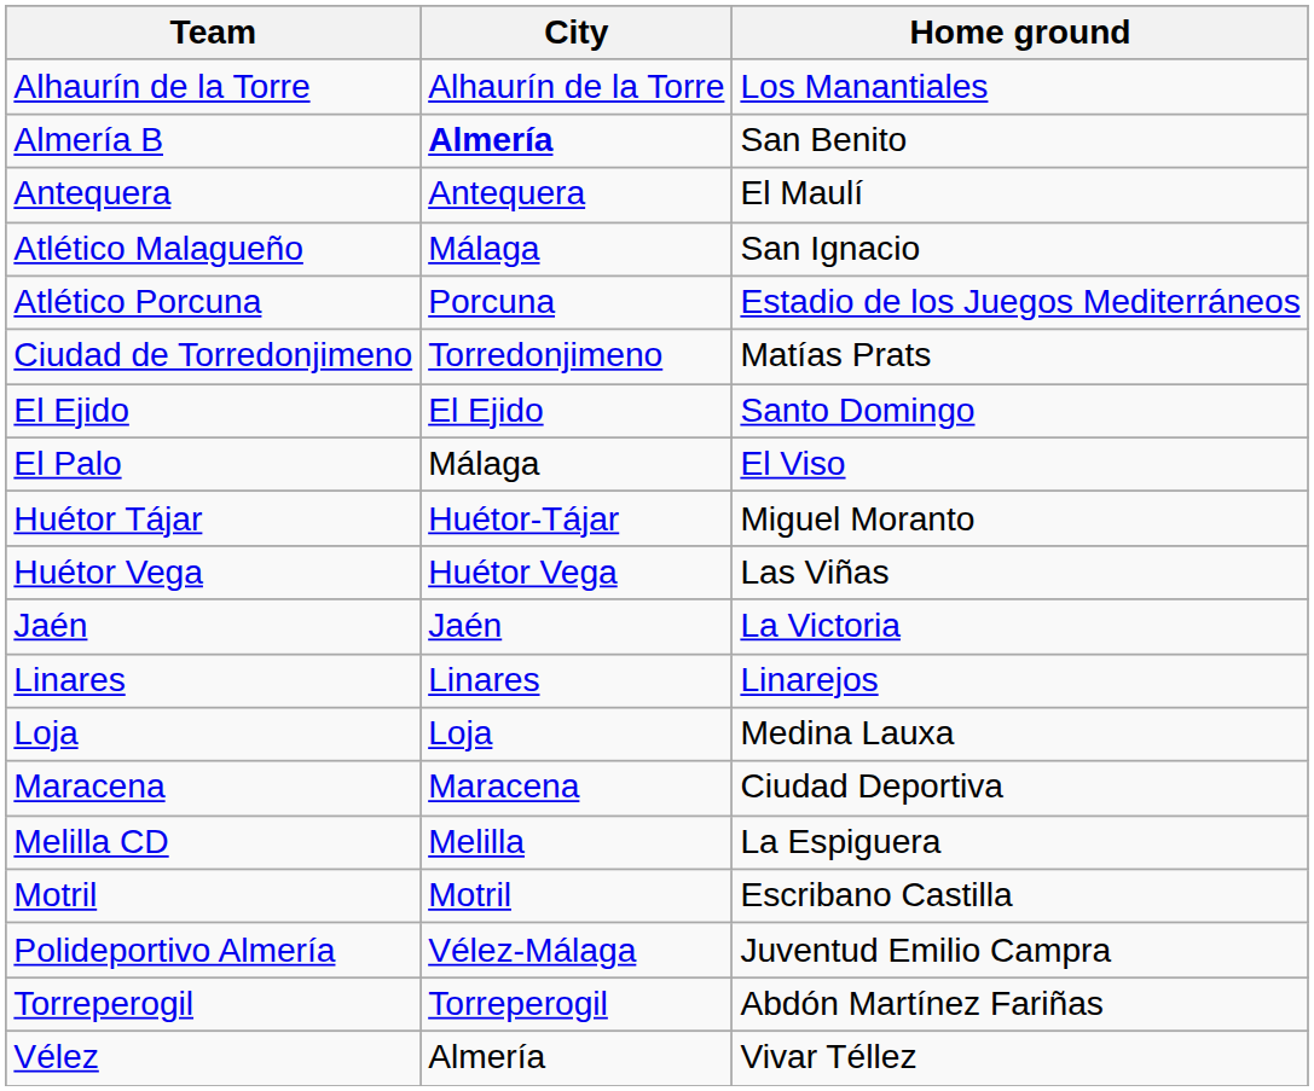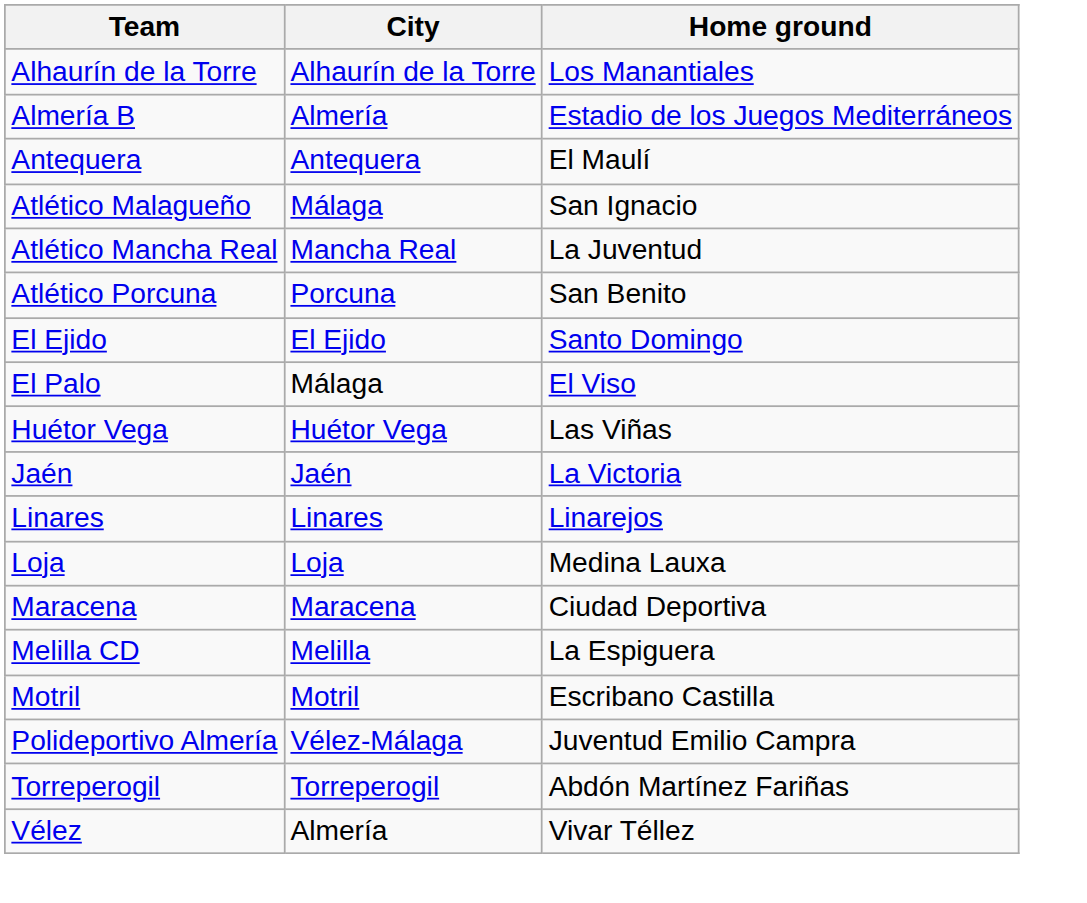Almería B | City: bold -> normal
Almería B | Home ground: San Benito -> Estadio de los Juegos Mediterráneos
+ row: Atlético Mancha Real | Mancha Real | La Juventud
Atlético Porcuna | Home ground: Estadio de los Juegos Mediterráneos -> San Benito
- row: Ciudad de Torredonjimeno | Torredonjimeno | Matías Prats
- row: Huétor Tájar | Huétor-Tájar | Miguel Moranto
